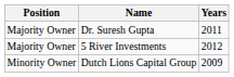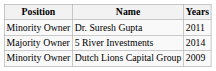Dr. Suresh Gupta | Position: Majority Owner -> Minority Owner
5 River Investments | Years: 2012 -> 2014
